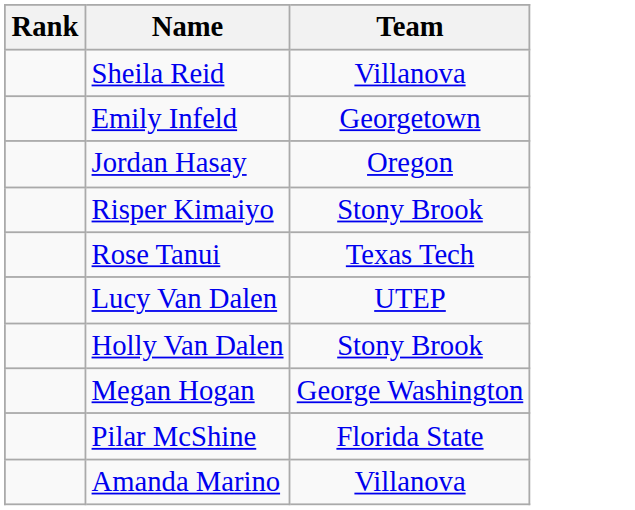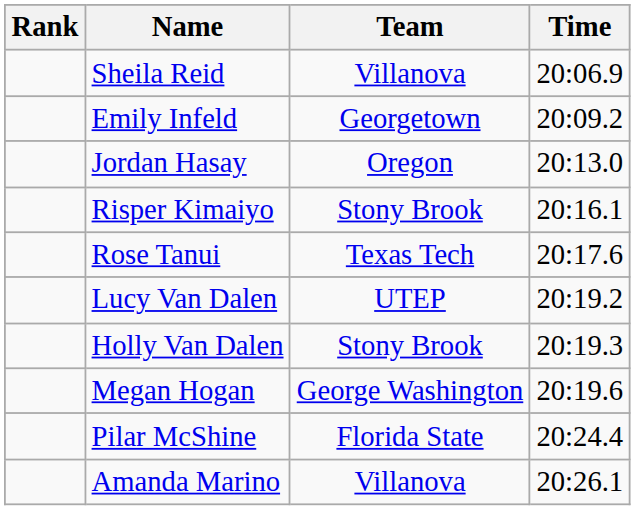+ column: Time | 20:06.9 | 20:09.2 | 20:13.0 | 20:16.1 | 20:17.6 | 20:19.2 | 20:19.3 | 20:19.6 | 20:24.4 | 20:26.1
